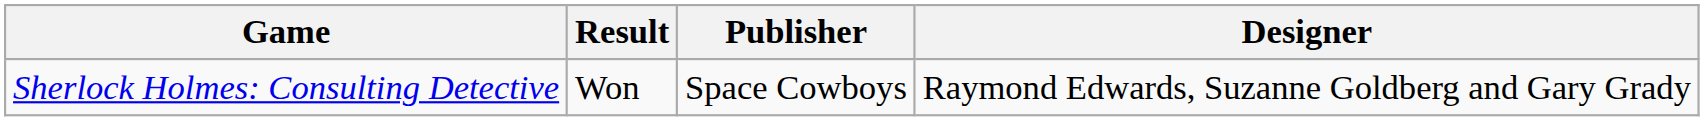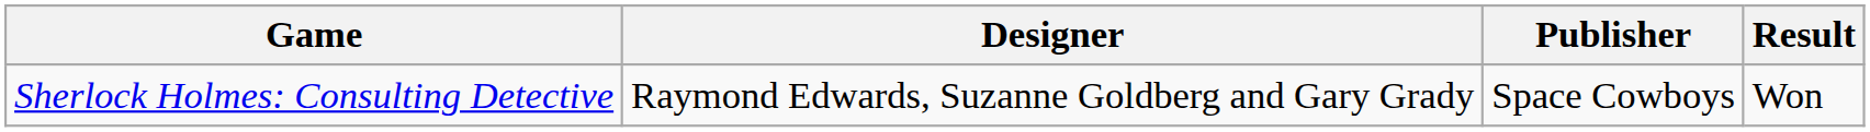columns swapped: Designer <-> Result
